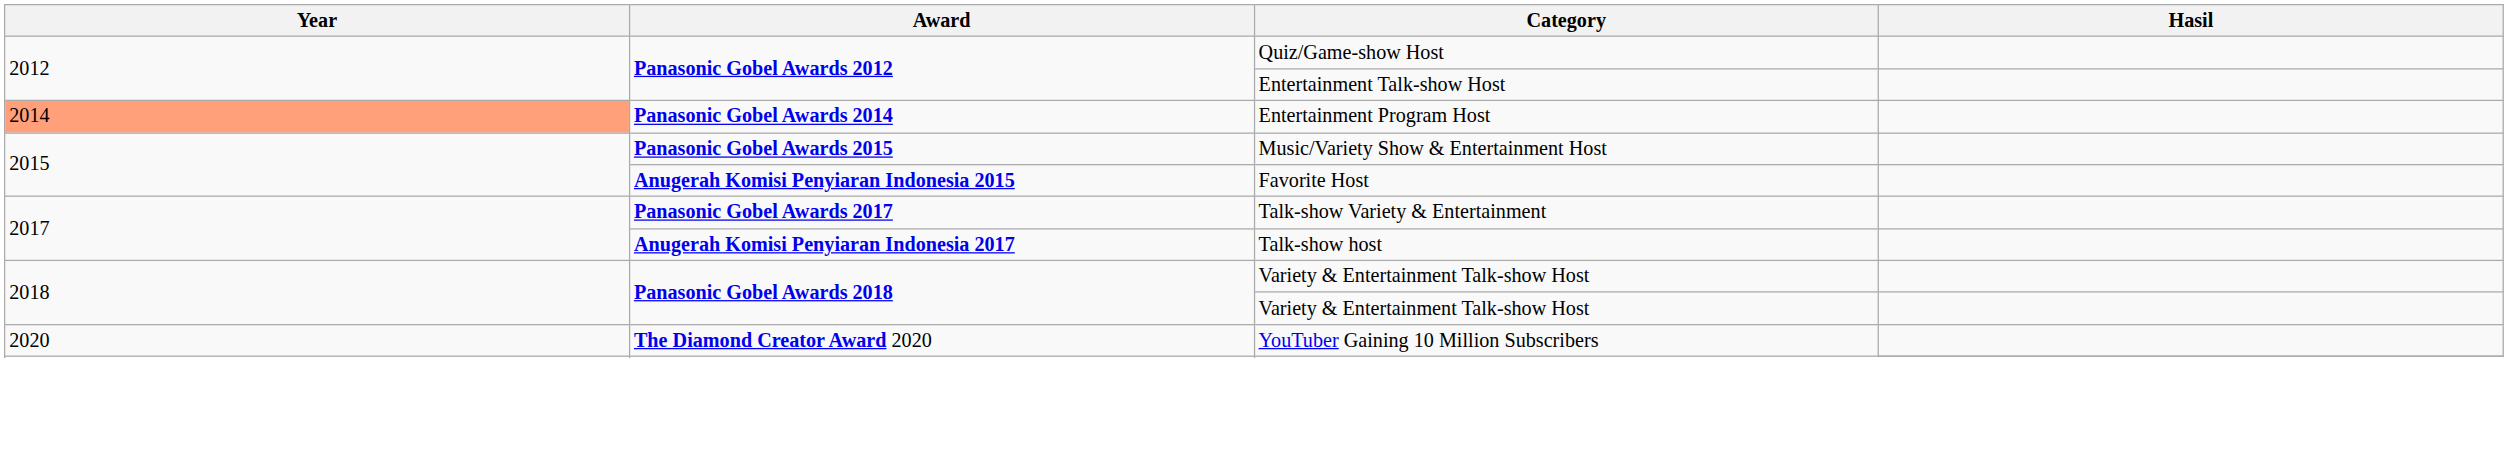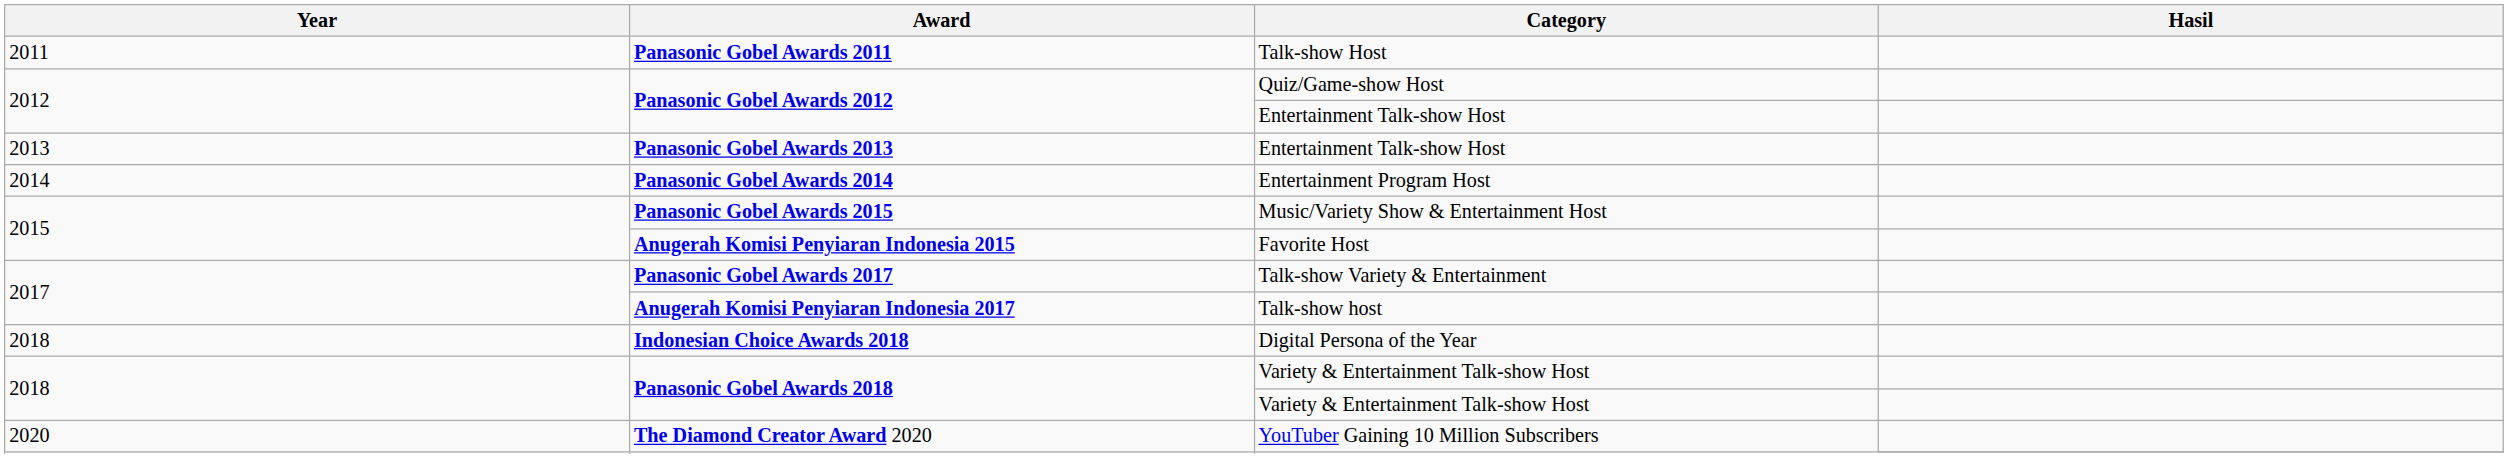+ row: 2011 | Panasonic Gobel Awards 2011 | Talk-show Host
+ row: 2013 | Panasonic Gobel Awards 2013 | Entertainment Talk-show Host
Panasonic Gobel Awards 2014 | Year: lightsalmon background -> no background
+ row: 2018 | Indonesian Choice Awards 2018 | Digital Persona of the Year
